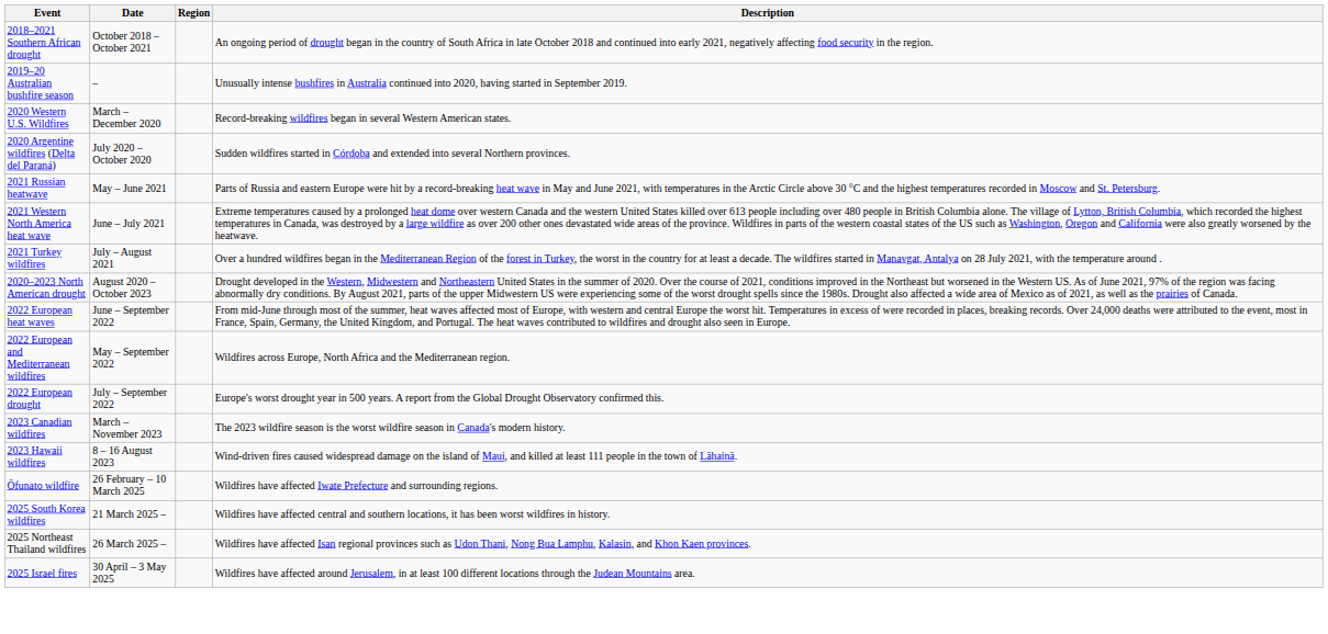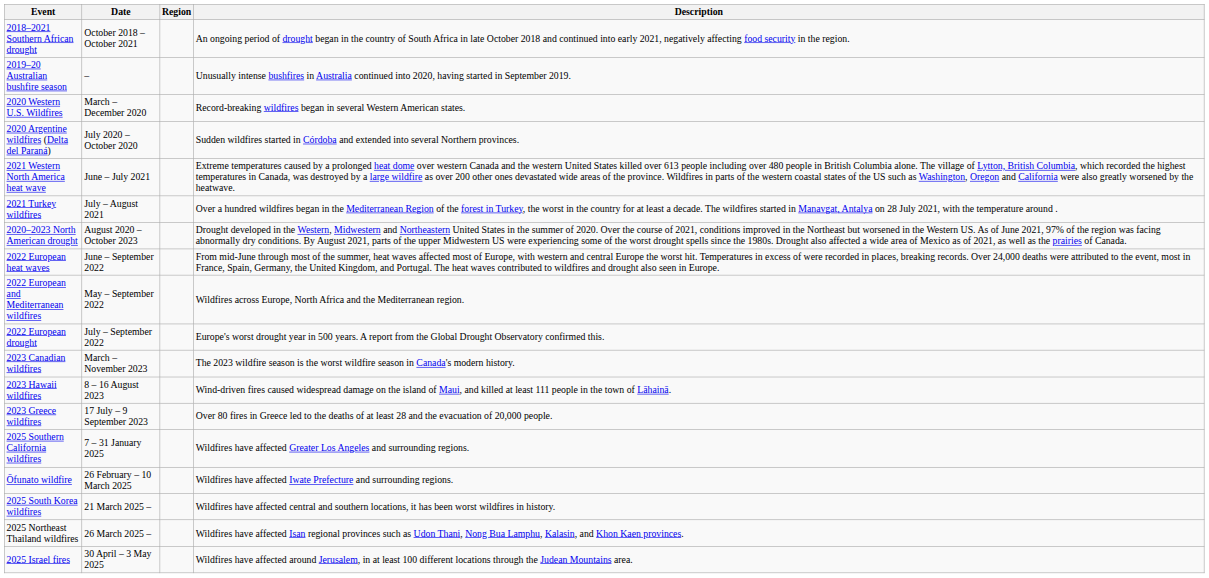- row: 2021 Russian heatwave | May – June 2021 | Parts of Russia and eastern Europe were hit by a record-breaking heat wave in May and June 2021, with temperatures in the Arctic Circle above 30 °C and the highest temperatures recorded in Moscow and St. Petersburg.
+ row: 2023 Greece wildfires | 17 July – 9 September 2023 | Over 80 fires in Greece led to the deaths of at least 28 and the evacuation of 20,000 people.
+ row: 2025 Southern California wildfires | 7 – 31 January 2025 | Wildfires have affected Greater Los Angeles and surrounding regions.
